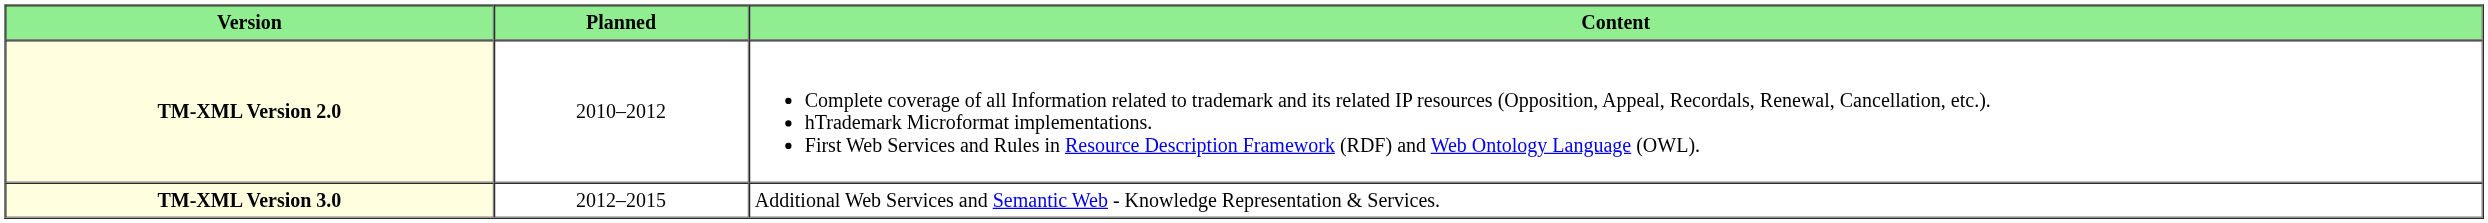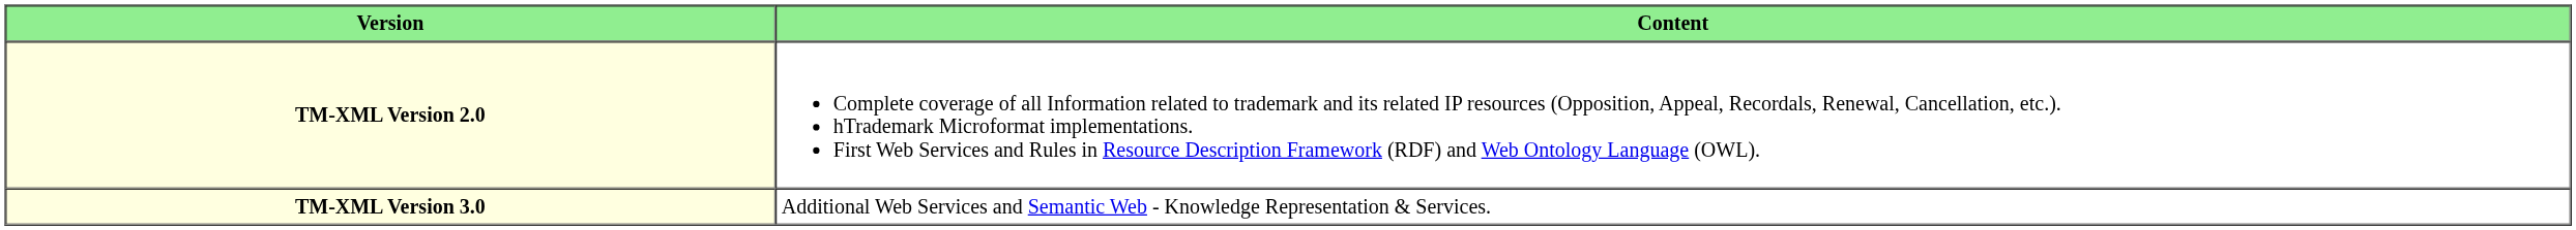- column: Planned | 2010–2012 | 2012–2015
